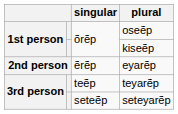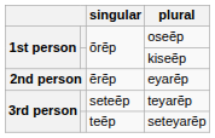teyarẽp | singular: teẽp -> seteẽp
seteyarẽp | singular: seteẽp -> teẽp
